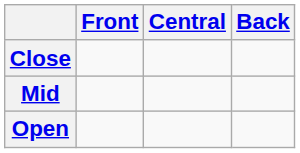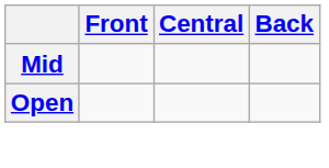- row: Close
